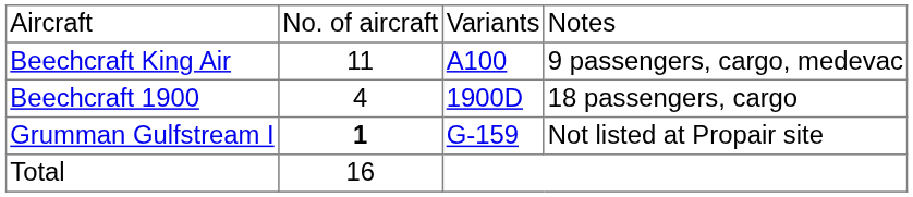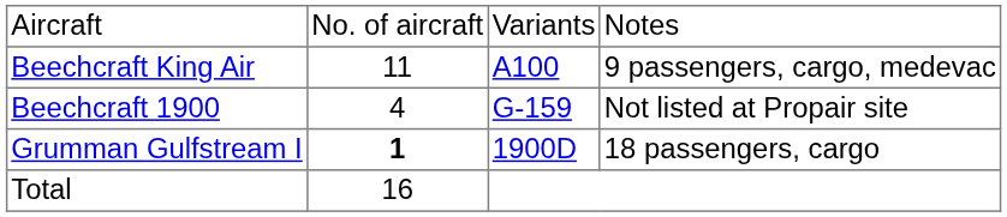Beechcraft 1900 | column 3: 1900D -> G-159
Beechcraft 1900 | column 4: 18 passengers, cargo -> Not listed at Propair site
Grumman Gulfstream I | column 3: G-159 -> 1900D
Grumman Gulfstream I | column 4: Not listed at Propair site -> 18 passengers, cargo
